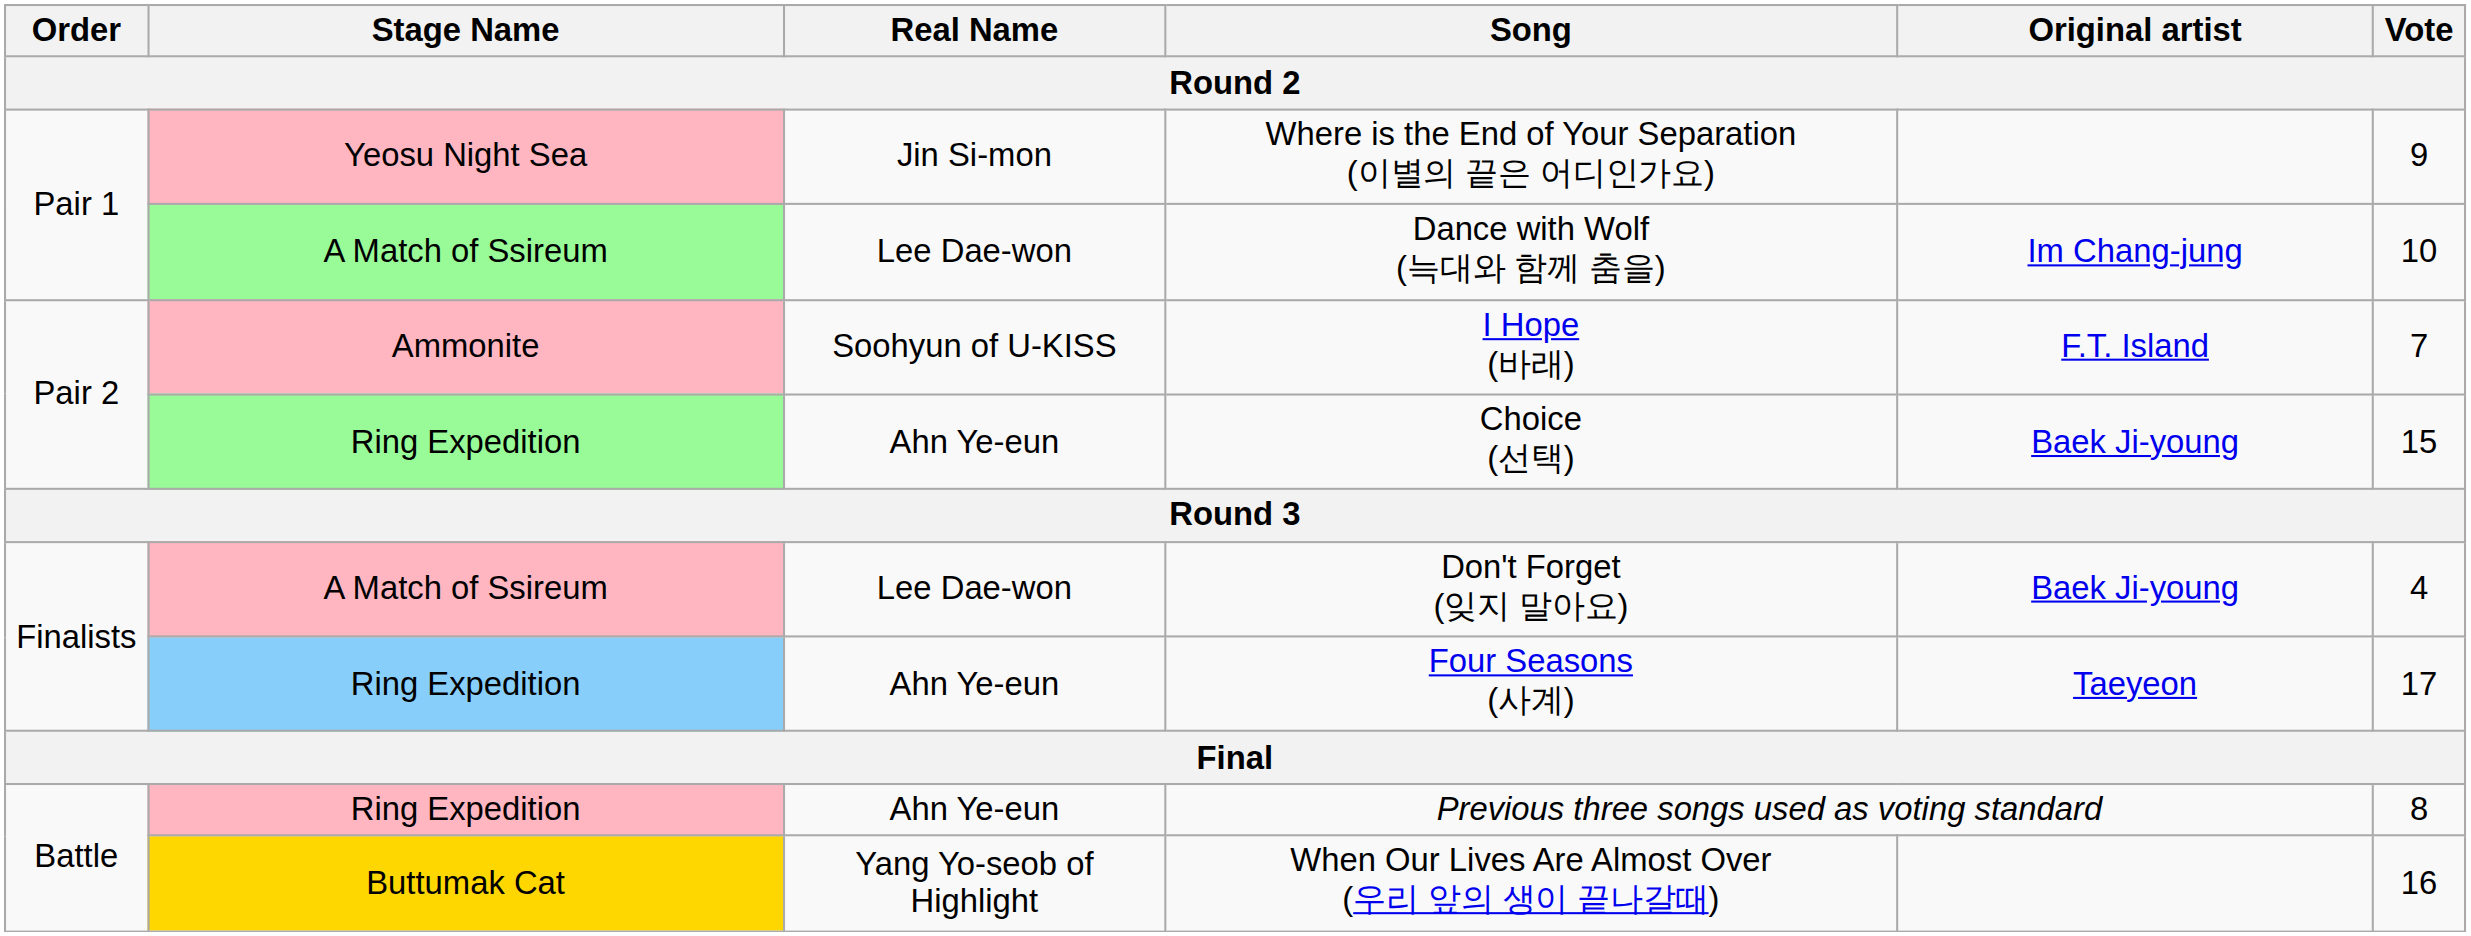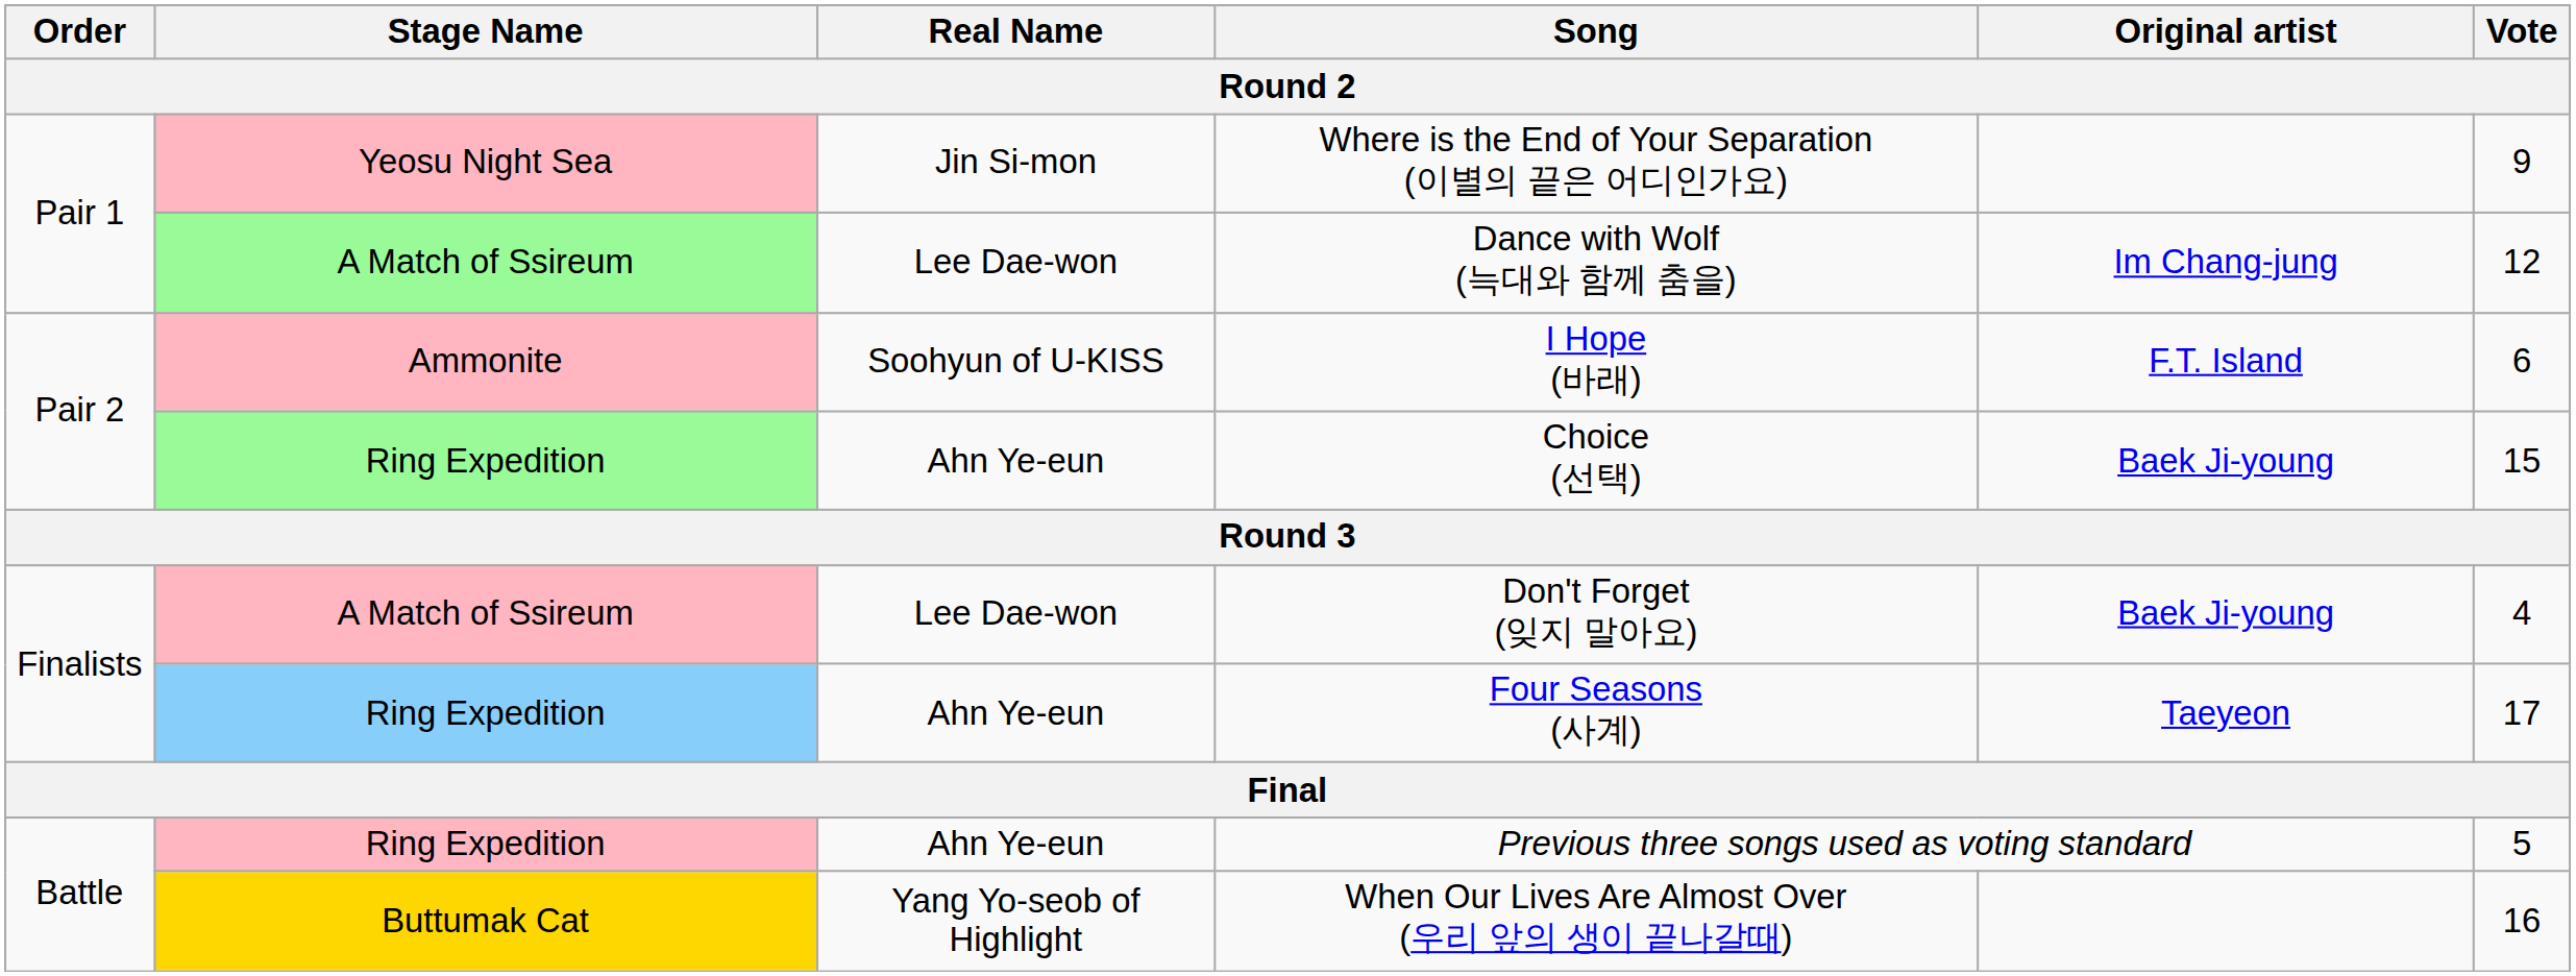Dance with Wolf (늑대와 함께 춤을) | Vote: 10 -> 12
I Hope (바래) | Vote: 7 -> 6
Previous three songs used as voting standard | Vote: 8 -> 5
